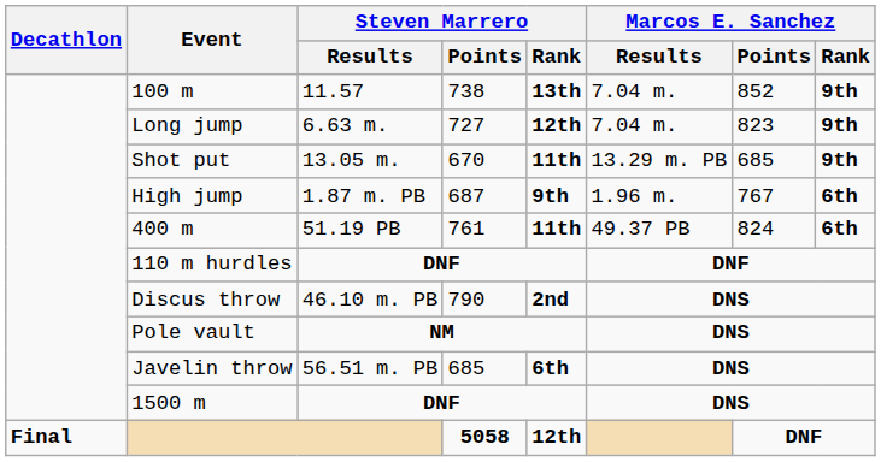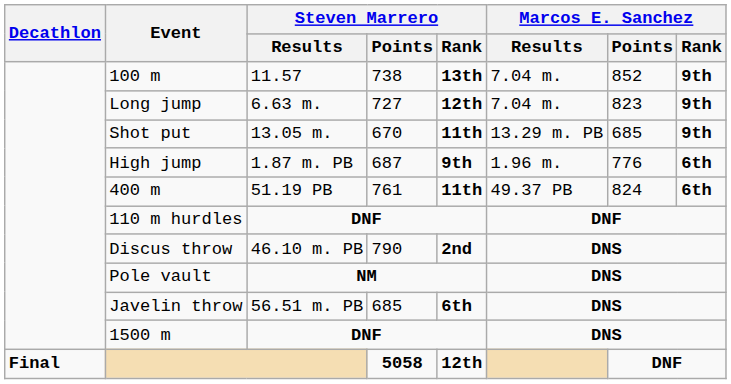High jump | Marcos E. Sanchez / Points: 767 -> 776
